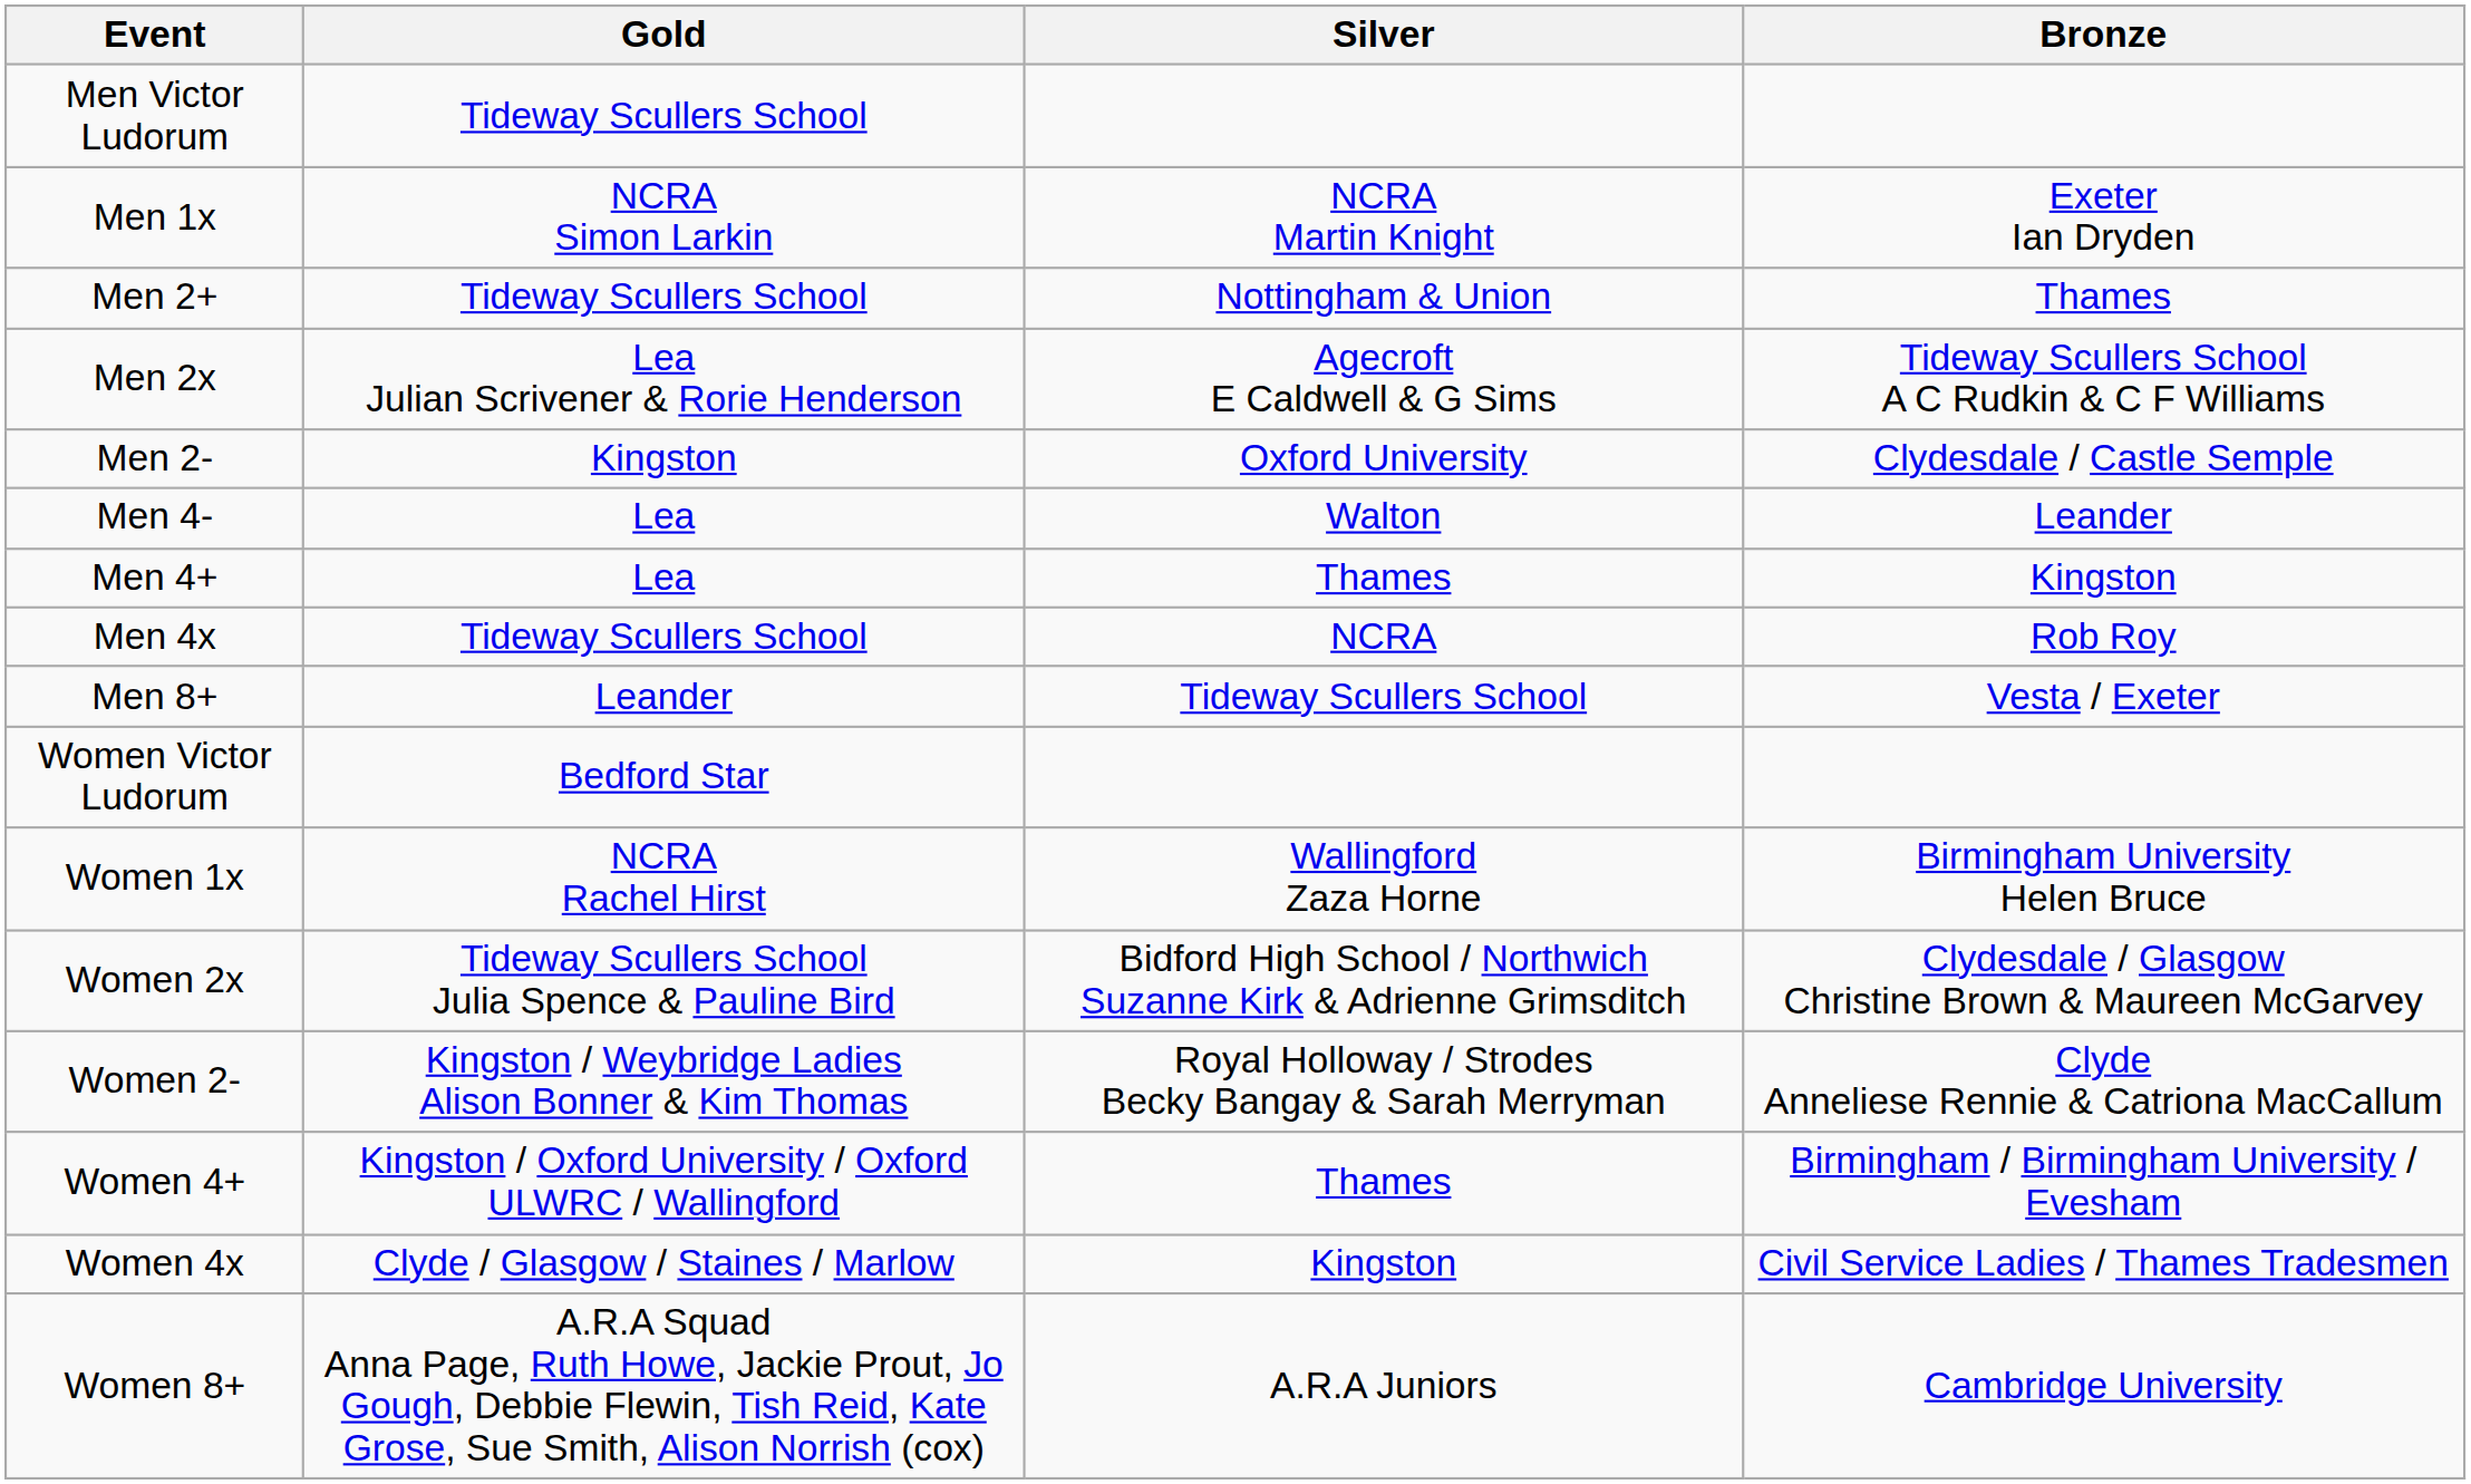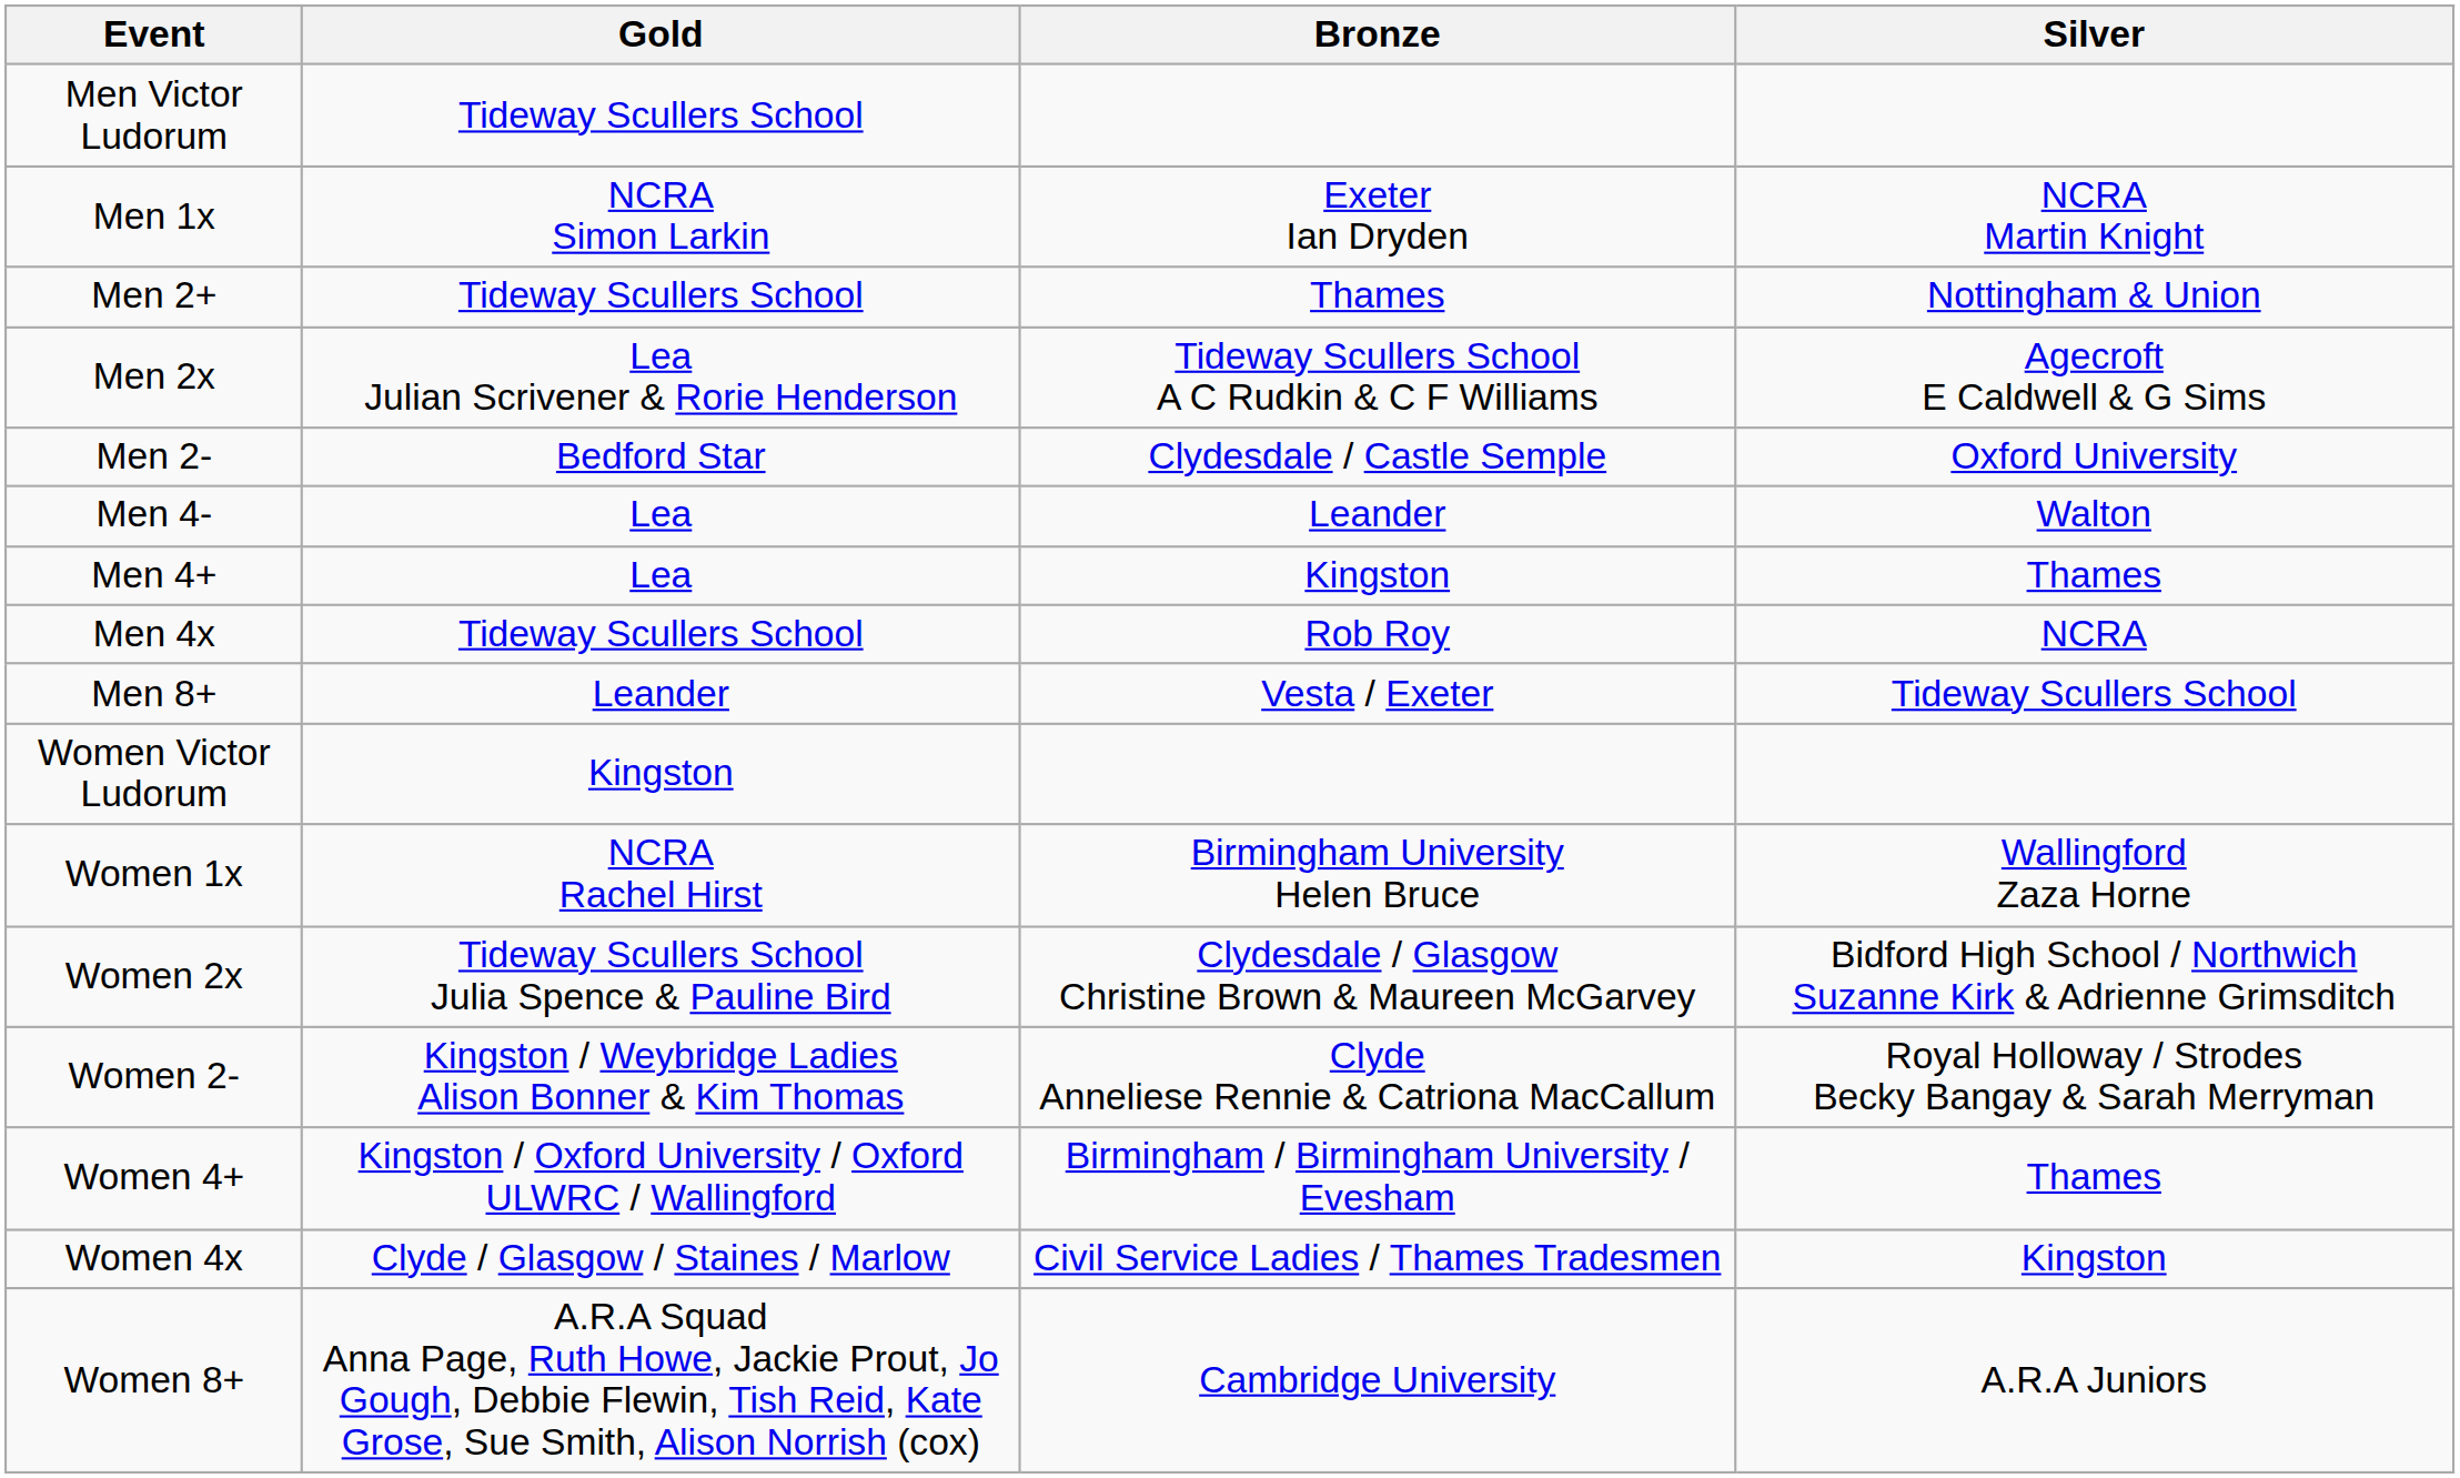columns swapped: Silver <-> Bronze
Men 2- | Gold: Kingston -> Bedford Star
Women Victor Ludorum | Gold: Bedford Star -> Kingston
